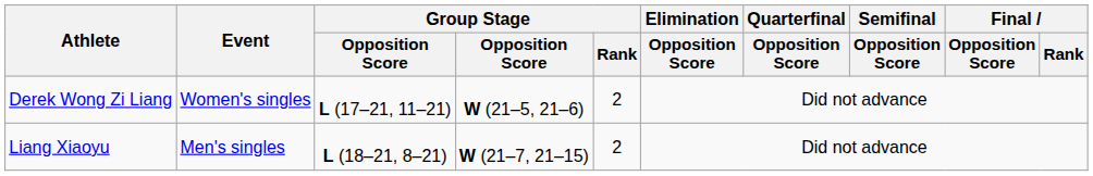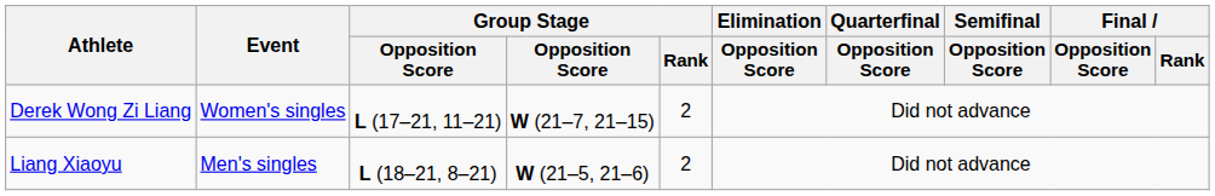Derek Wong Zi Liang | column 4: W (21–5, 21–6) -> W (21–7, 21–15)
Liang Xiaoyu | column 4: W (21–7, 21–15) -> W (21–5, 21–6)
